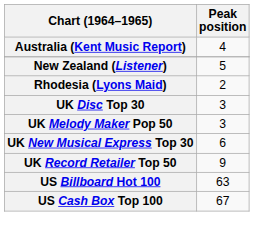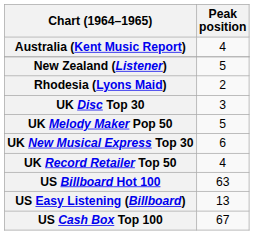UK Melody Maker Pop 50 | Peak position: 3 -> 5
UK Record Retailer Top 50 | Peak position: 9 -> 4
+ row: US Easy Listening (Billboard) | 13
